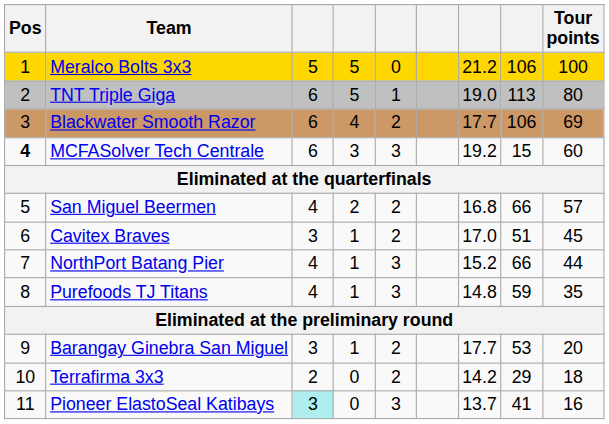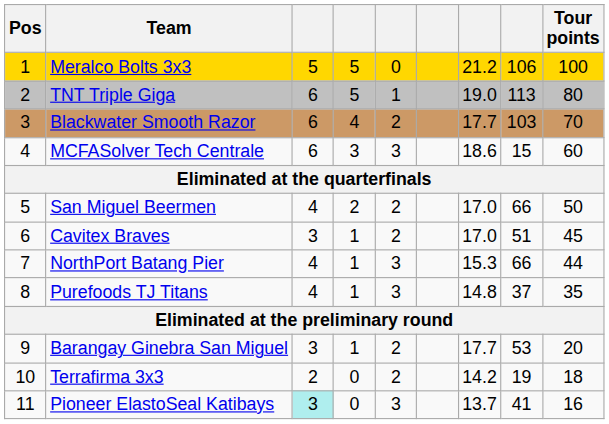Blackwater Smooth Razor | column 8: 106 -> 103
Blackwater Smooth Razor | Tour points: 69 -> 70
MCFASolver Tech Centrale | Pos: bold -> normal
MCFASolver Tech Centrale | column 7: 19.2 -> 18.6
San Miguel Beermen | column 7: 16.8 -> 17.0
San Miguel Beermen | Tour points: 57 -> 50
NorthPort Batang Pier | column 7: 15.2 -> 15.3
Purefoods TJ Titans | column 8: 59 -> 37
Terrafirma 3x3 | column 8: 29 -> 19
